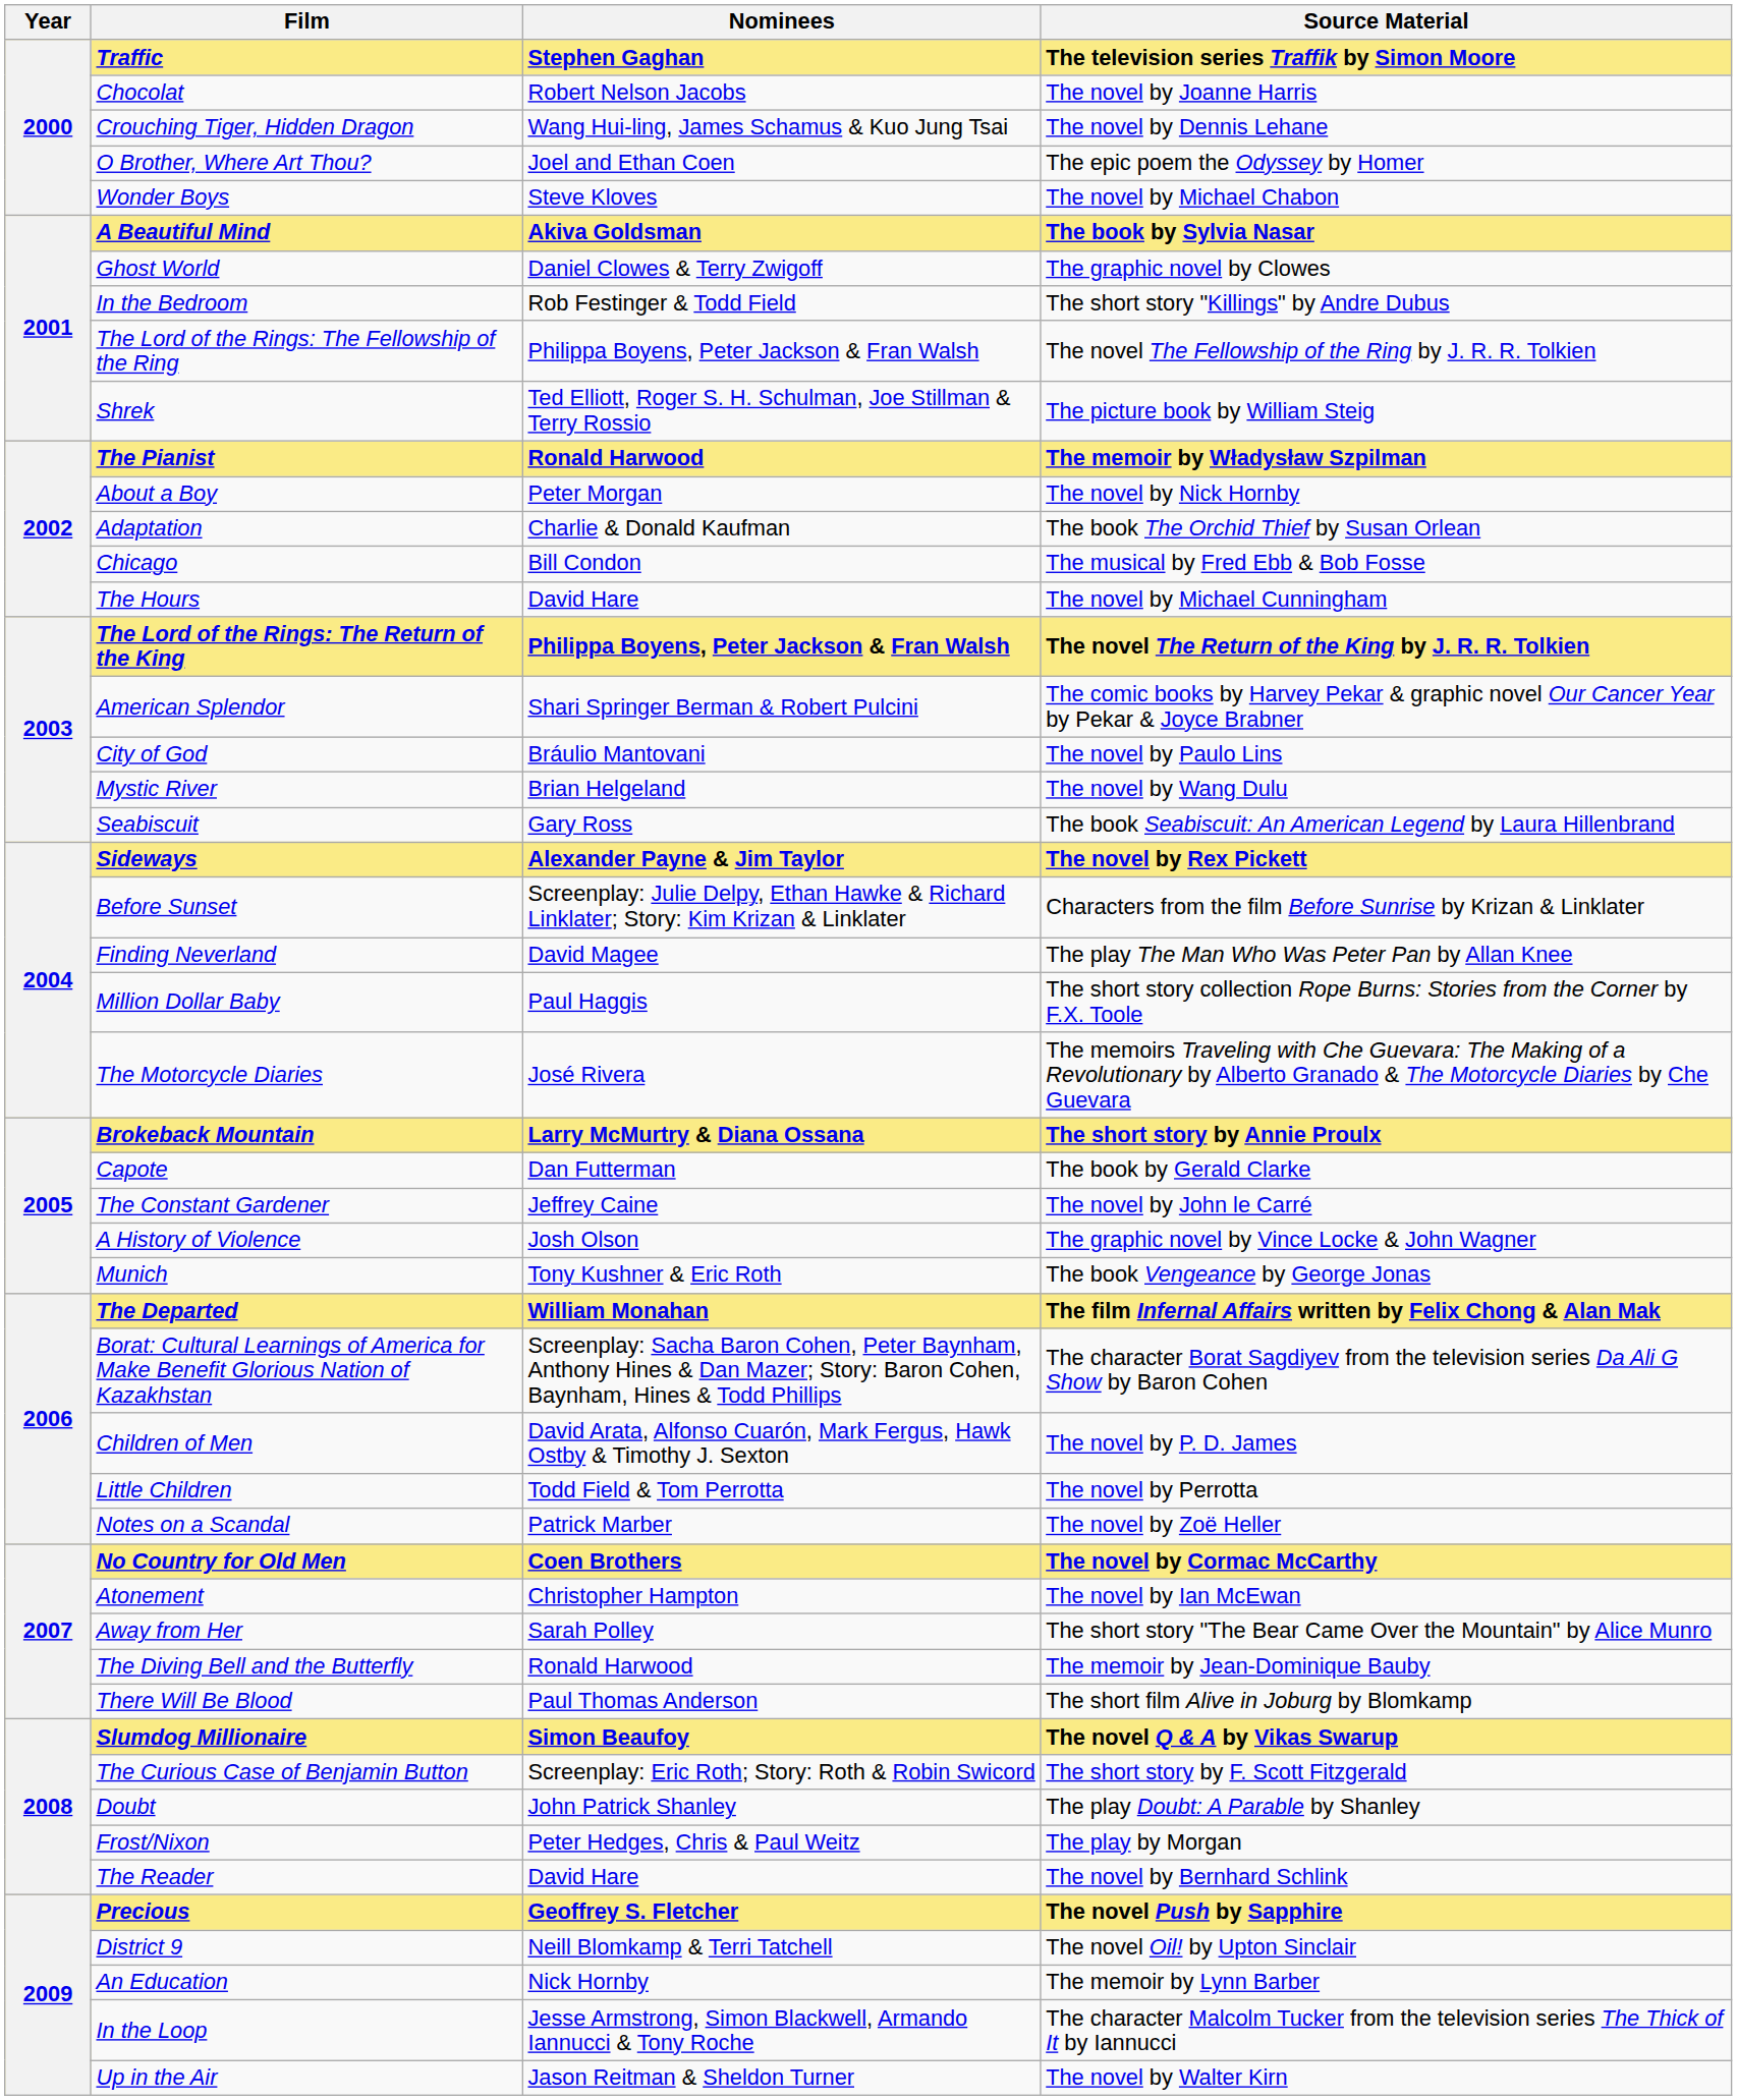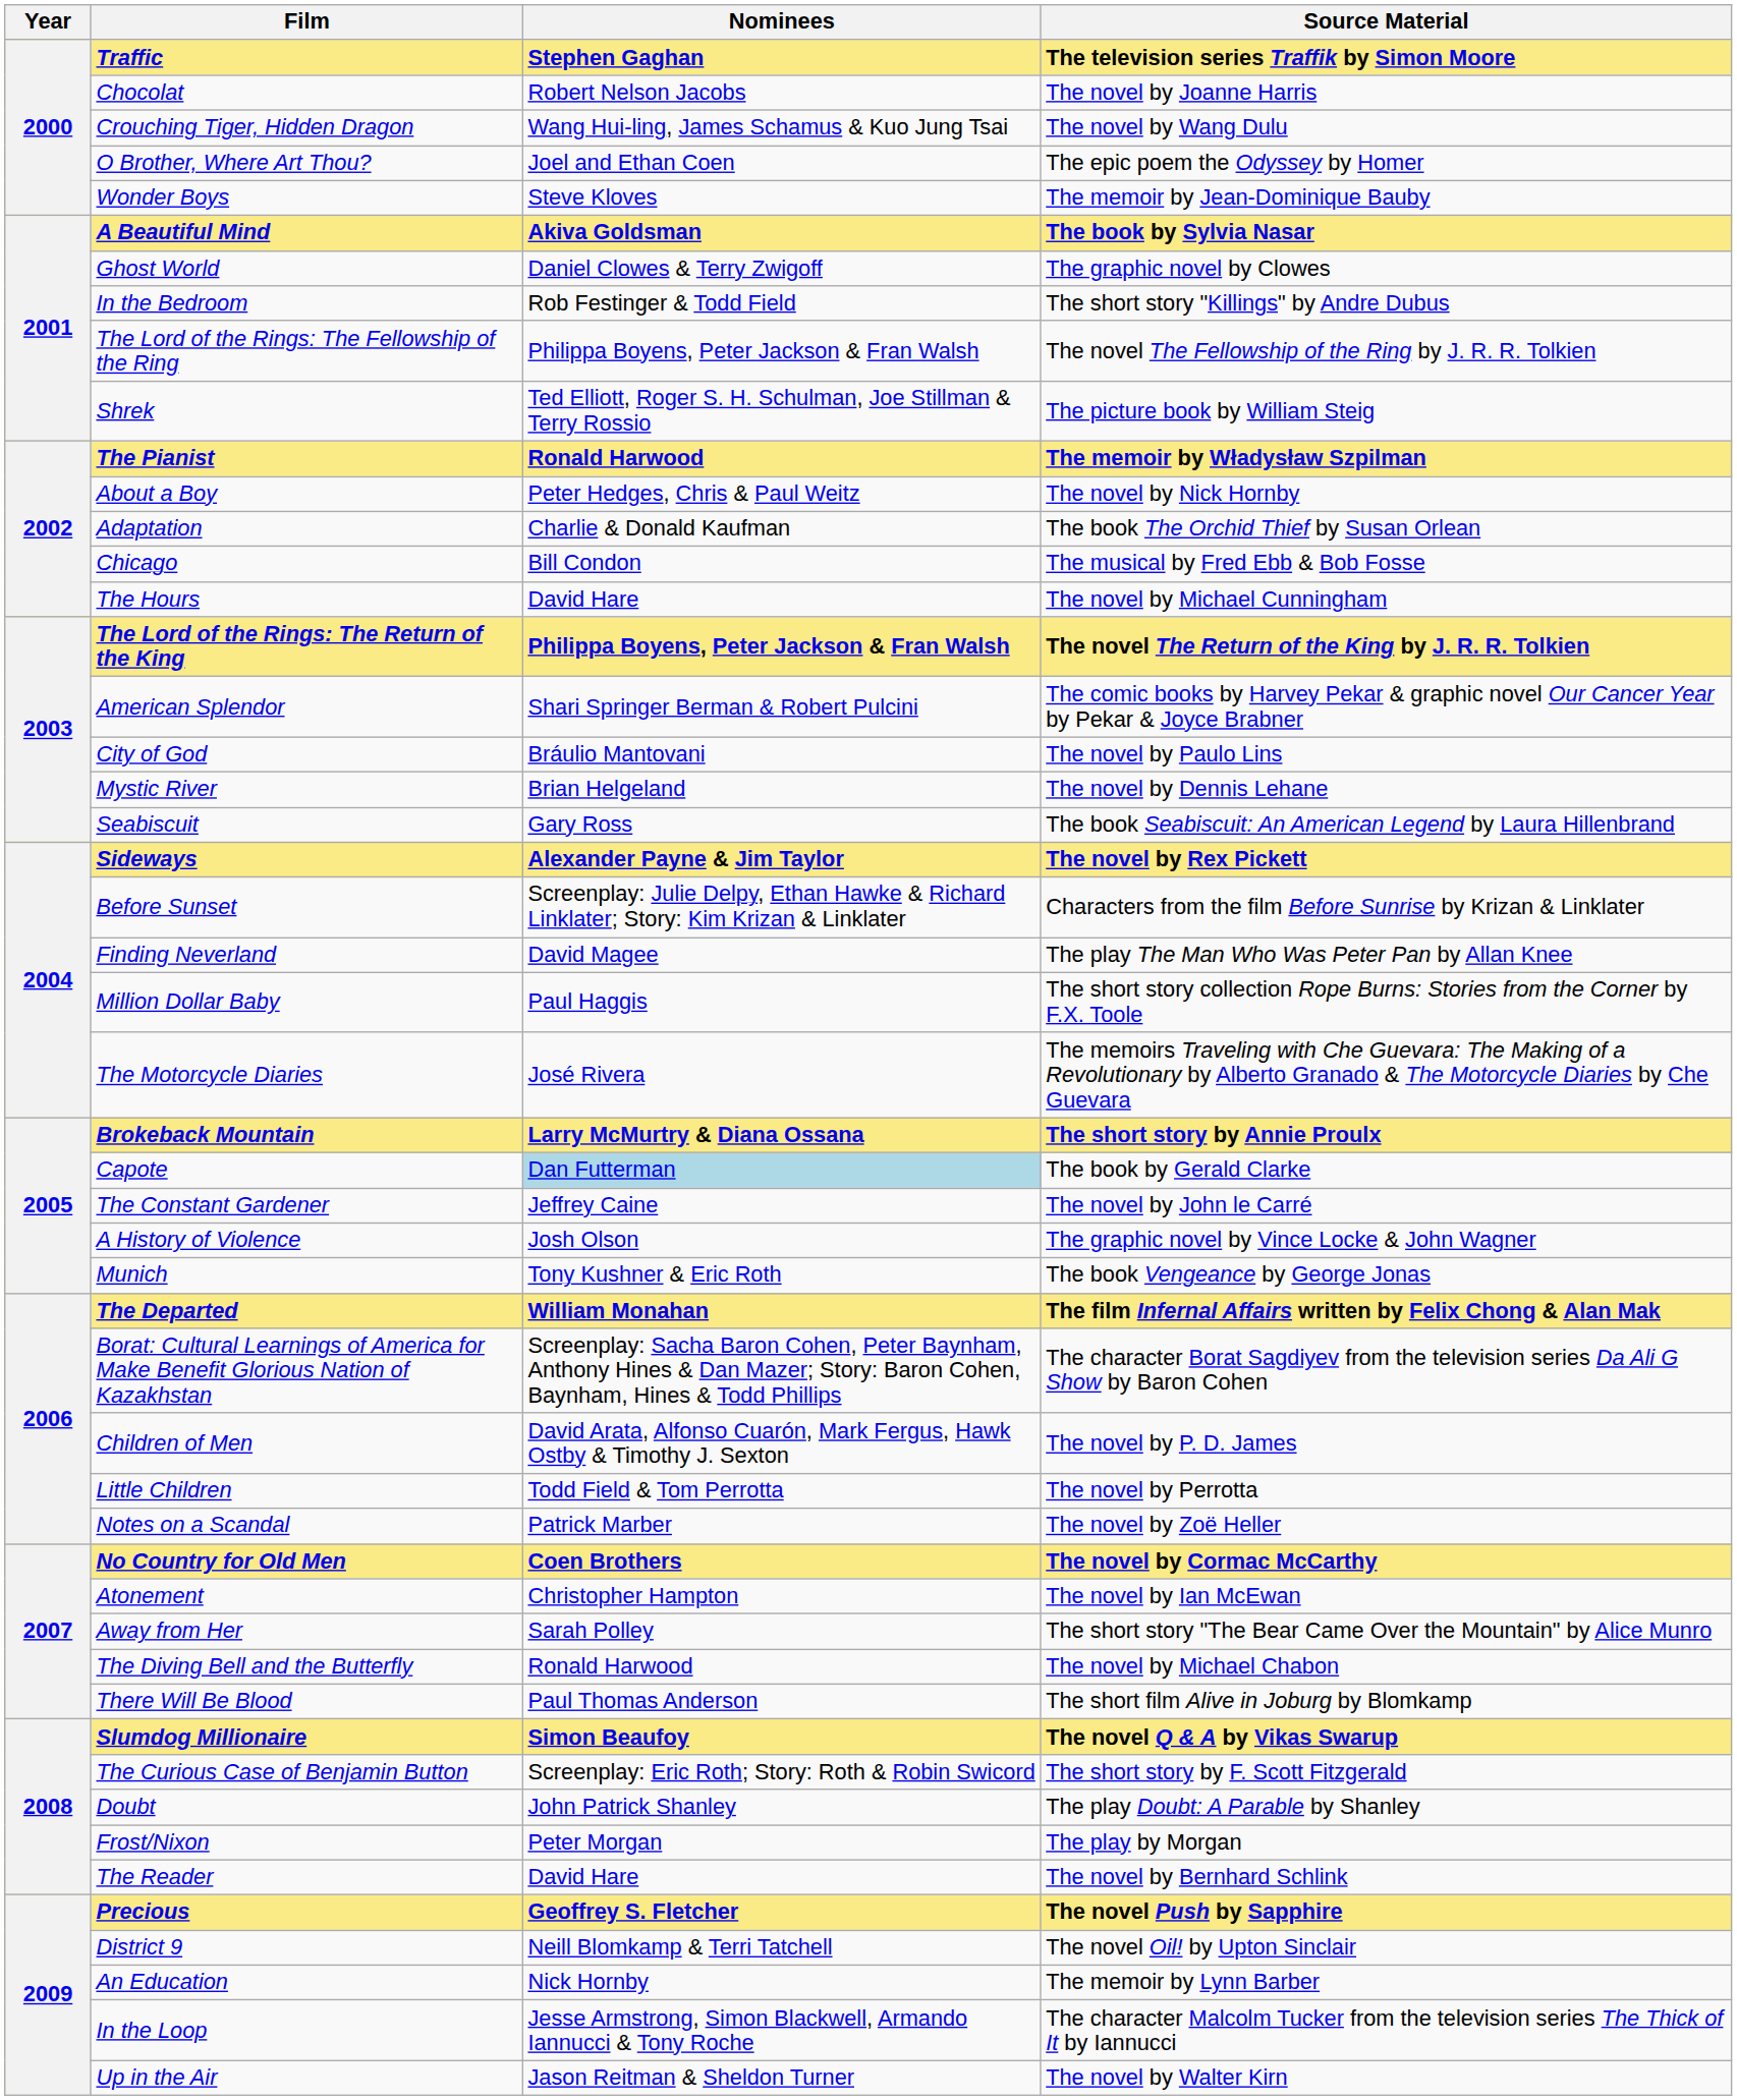Crouching Tiger, Hidden Dragon | Source Material: The novel by Dennis Lehane -> The novel by Wang Dulu
Wonder Boys | Source Material: The novel by Michael Chabon -> The memoir by Jean-Dominique Bauby
About a Boy | Nominees: Peter Morgan -> Peter Hedges, Chris & Paul Weitz
Mystic River | Source Material: The novel by Wang Dulu -> The novel by Dennis Lehane
Capote | Nominees: no background -> lightblue background
The Diving Bell and the Butterfly | Source Material: The memoir by Jean-Dominique Bauby -> The novel by Michael Chabon
Frost/Nixon | Nominees: Peter Hedges, Chris & Paul Weitz -> Peter Morgan
